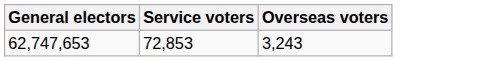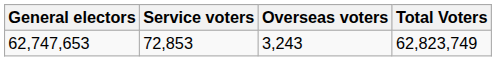+ column: Total Voters | 62,823,749
